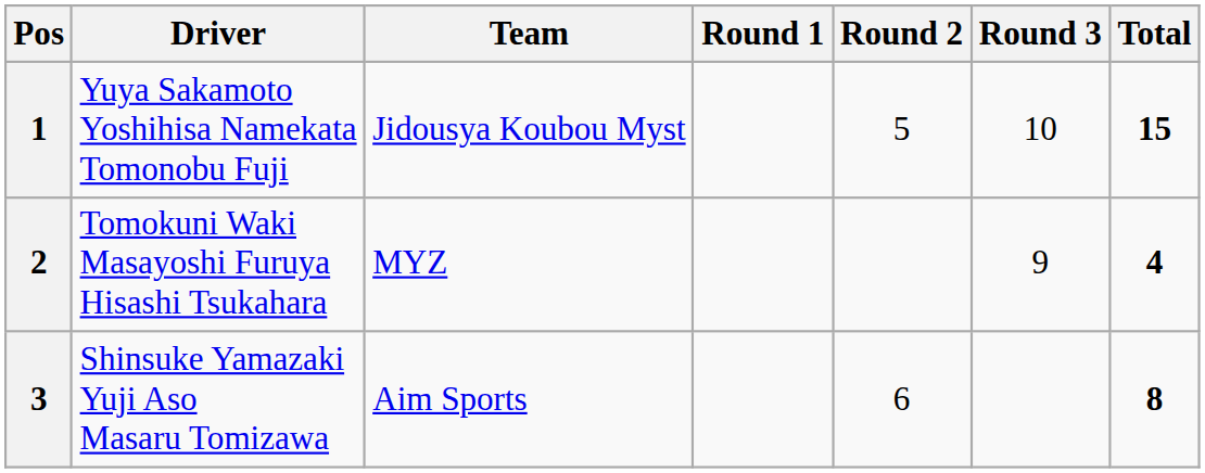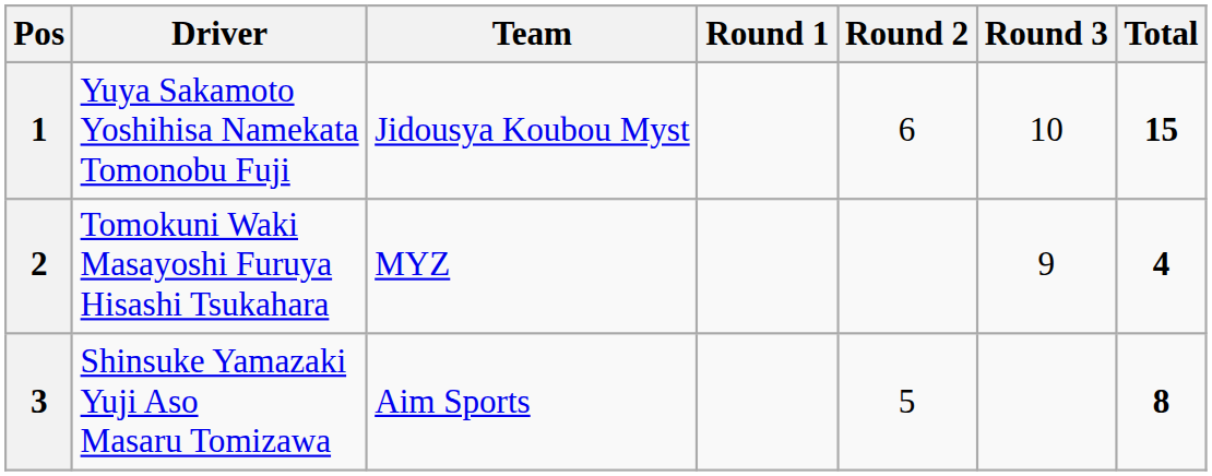1 | Round 2: 5 -> 6
3 | Round 2: 6 -> 5
